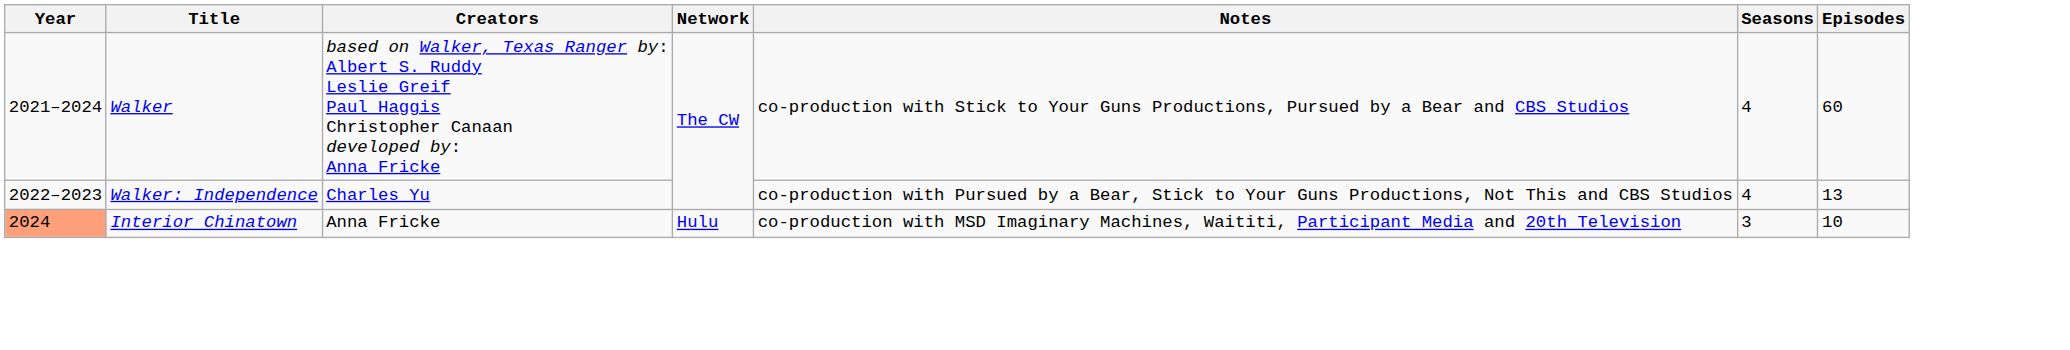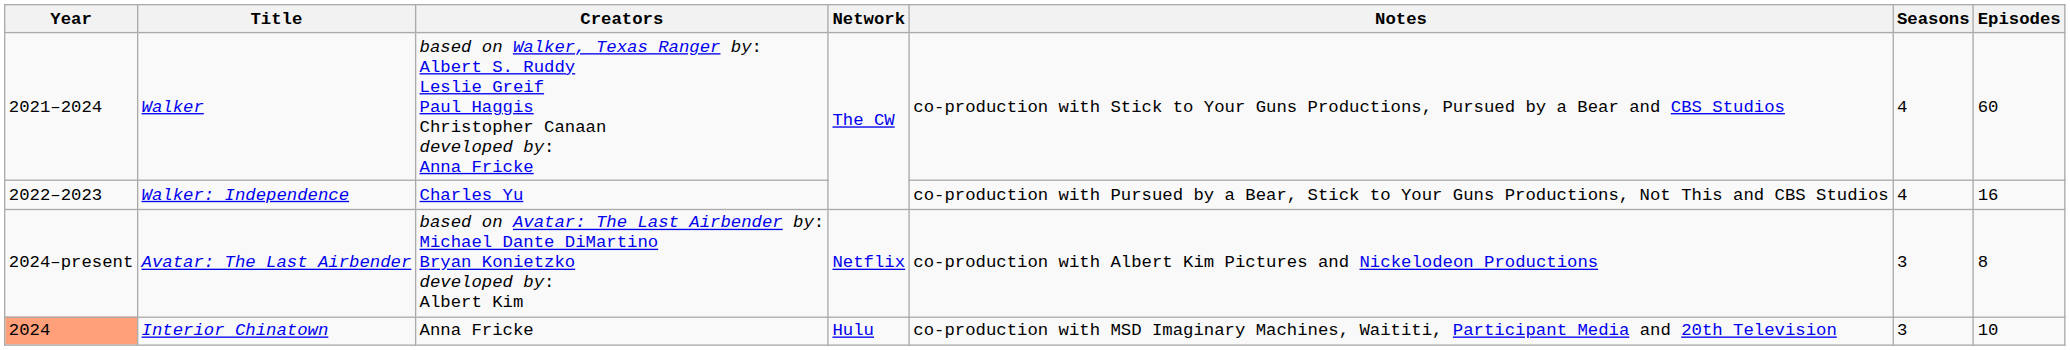Walker: Independence | Episodes: 13 -> 16
+ row: 2024–present | Avatar: The Last Airbender | based on Avatar: The Last Airbender by: Michael Dante DiMartino Bryan Konietzko developed by: Albert Kim | Netflix | co-production with Albert Kim Pictures and Nickelodeon Productions | 3 | 8
